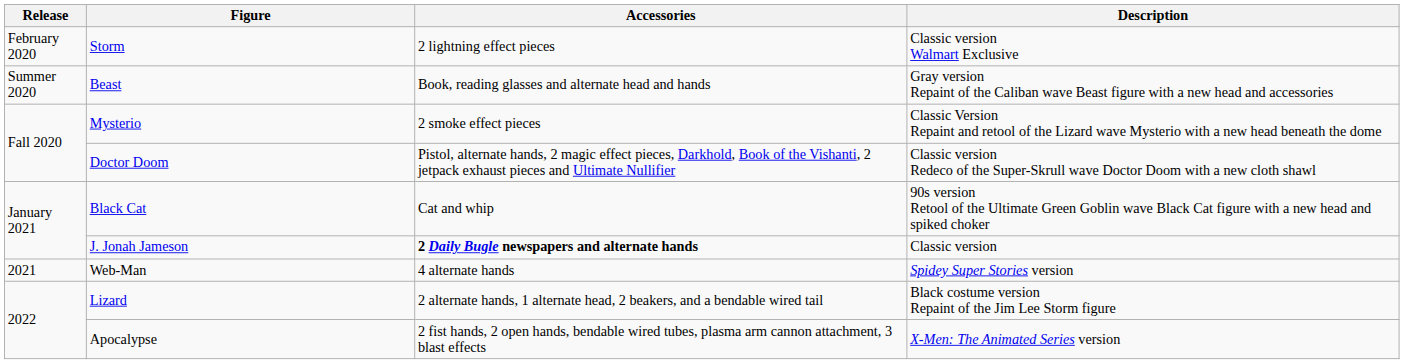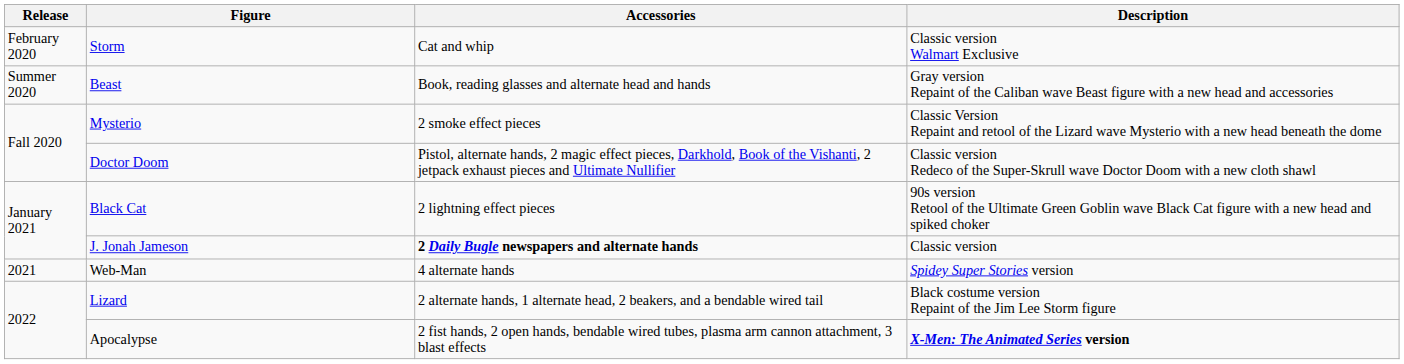Storm | Accessories: 2 lightning effect pieces -> Cat and whip
Black Cat | Accessories: Cat and whip -> 2 lightning effect pieces
Apocalypse | Description: normal -> bold
